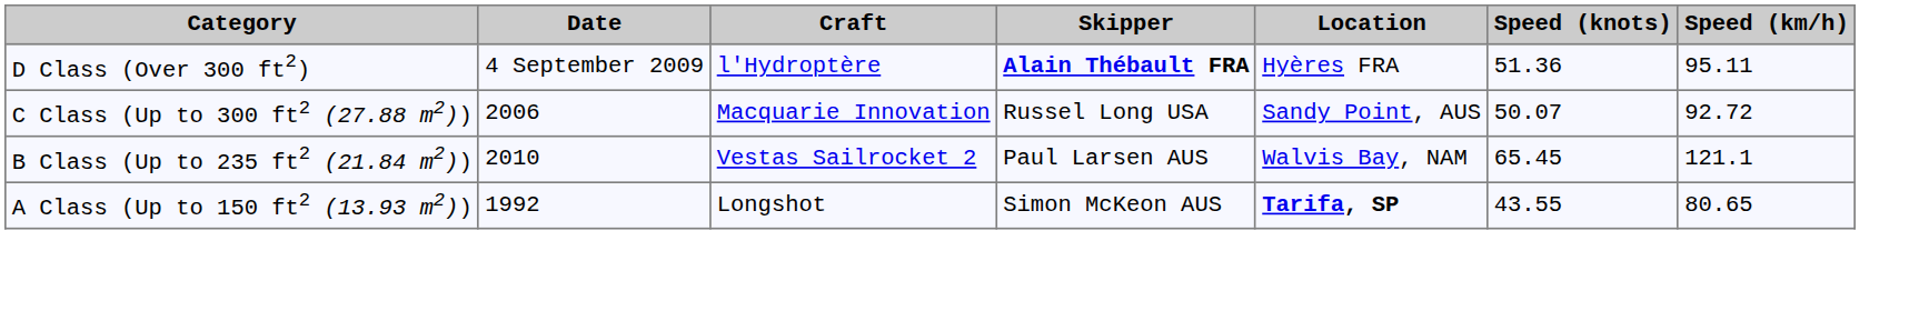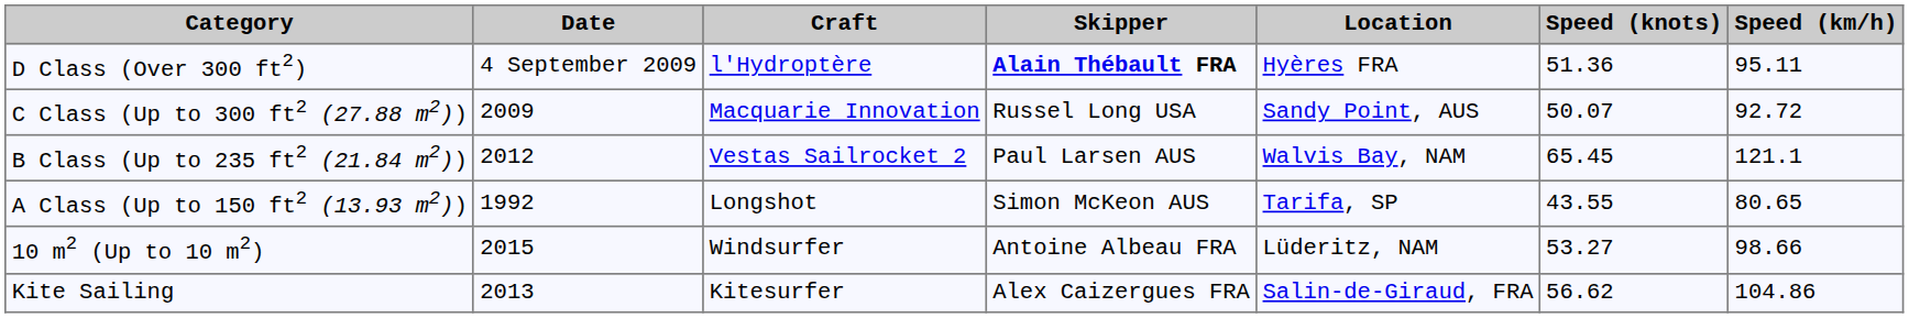C Class (Up to 300 ft2 (27.88 m2)) | Date: 2006 -> 2009
B Class (Up to 235 ft2 (21.84 m2)) | Date: 2010 -> 2012
A Class (Up to 150 ft2 (13.93 m2)) | Location: bold -> normal
+ row: 10 m2 (Up to 10 m2) | 2015 | Windsurfer | Antoine Albeau FRA | Lüderitz, NAM | 53.27 | 98.66
+ row: Kite Sailing | 2013 | Kitesurfer | Alex Caizergues FRA | Salin-de-Giraud, FRA | 56.62 | 104.86
